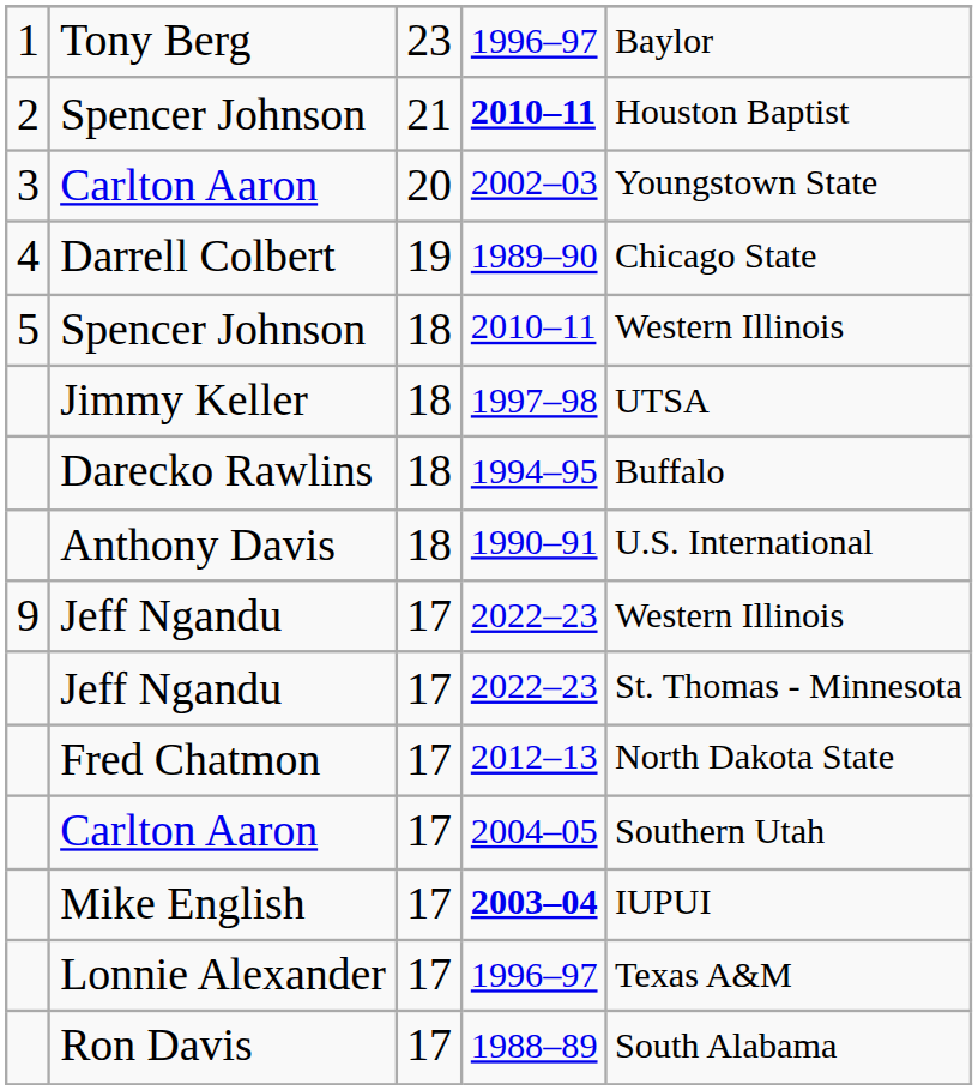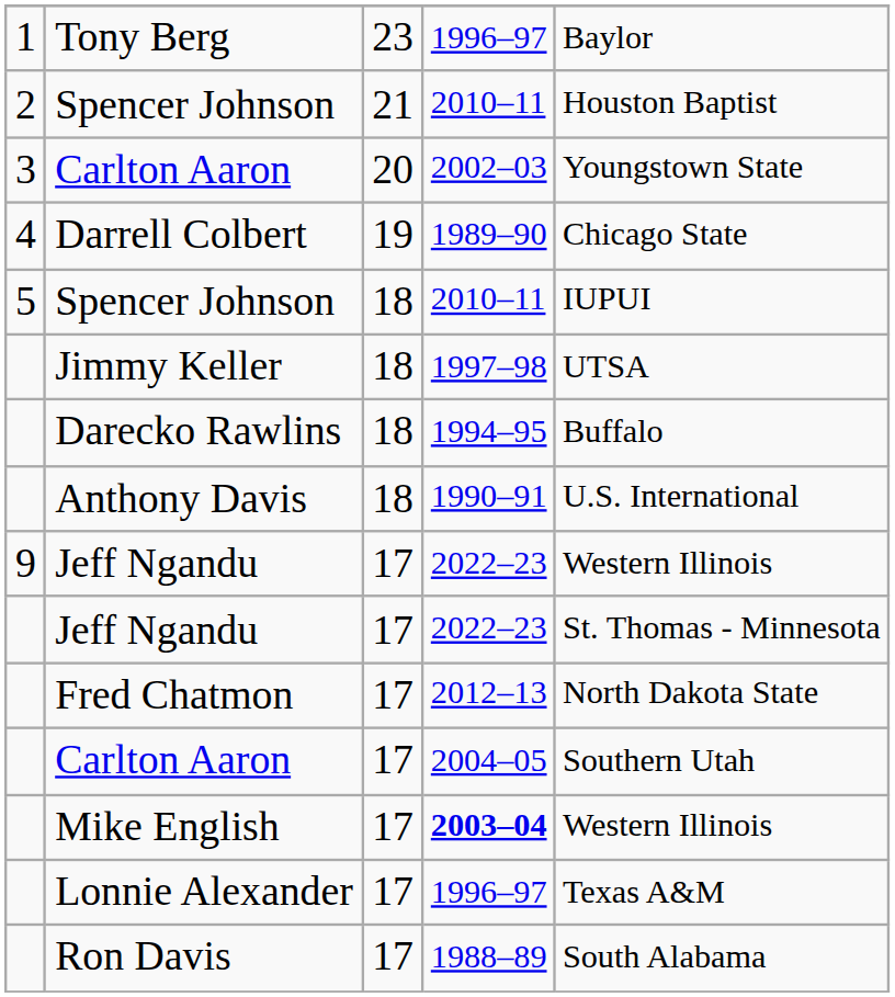2 / Spencer Johnson | column 4: bold -> normal
5 / Spencer Johnson | column 5: Western Illinois -> IUPUI
Mike English | column 5: IUPUI -> Western Illinois
